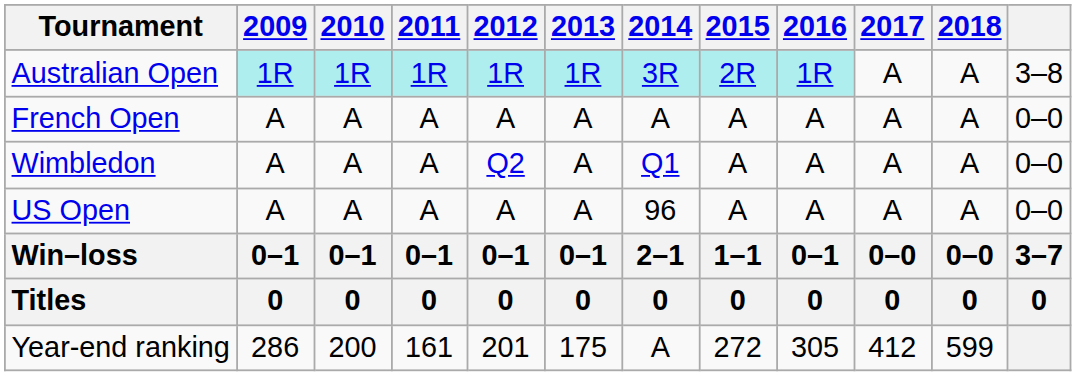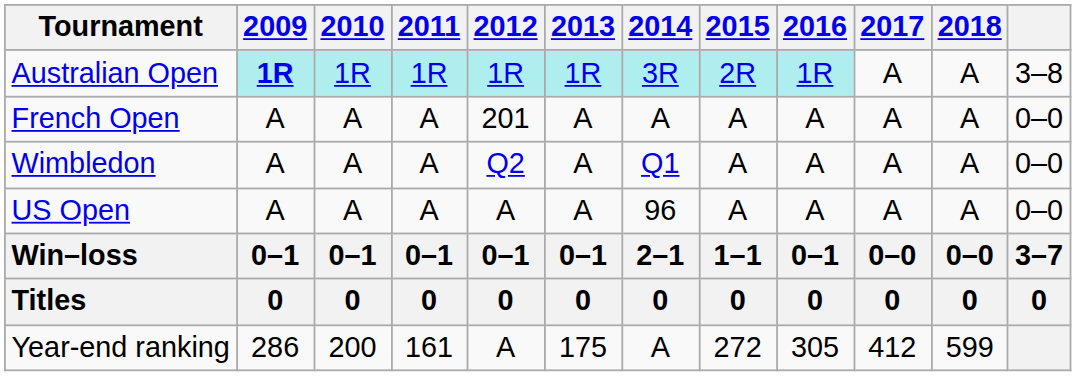Australian Open | 2009: normal -> bold
French Open | 2012: A -> 201
Year-end ranking | 2012: 201 -> A
